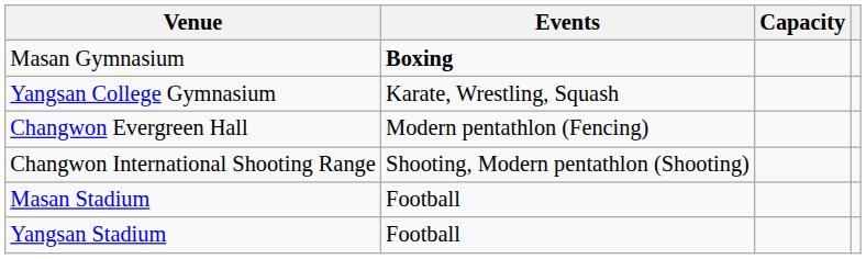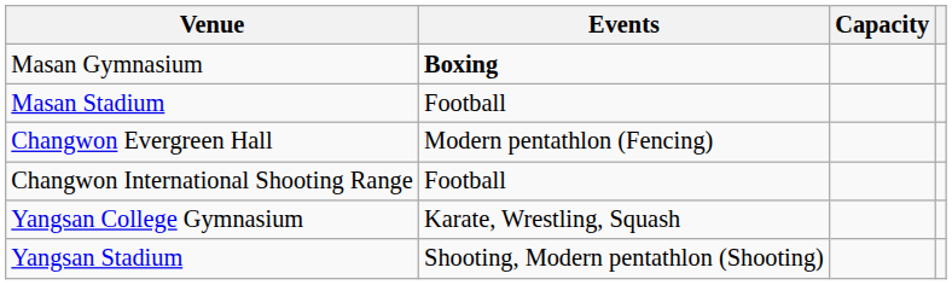rows swapped: Masan Stadium <-> Yangsan College Gymnasium
Changwon International Shooting Range | Events: Shooting, Modern pentathlon (Shooting) -> Football
Yangsan Stadium | Events: Football -> Shooting, Modern pentathlon (Shooting)
